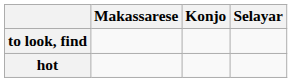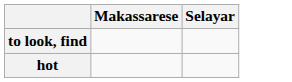- column: Konjo
